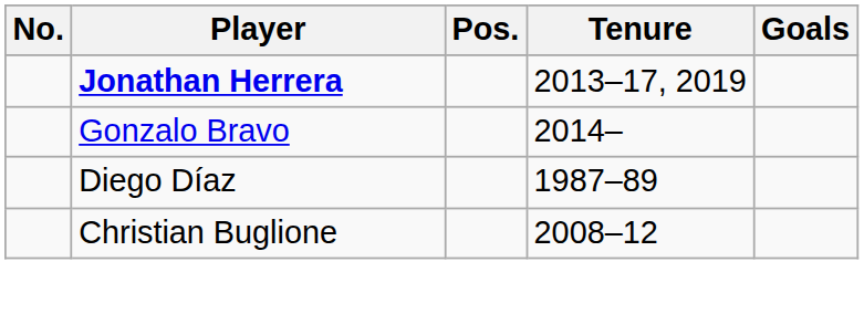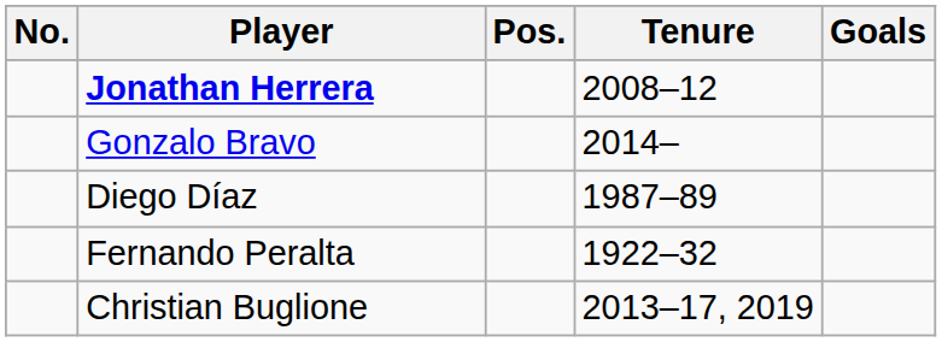Jonathan Herrera | Tenure: 2013–17, 2019 -> 2008–12
+ row: Fernando Peralta | 1922–32
Christian Buglione | Tenure: 2008–12 -> 2013–17, 2019
